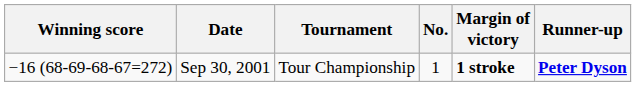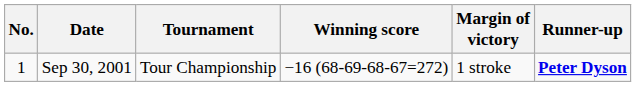columns swapped: No. <-> Winning score
Sep 30, 2001 | Margin of victory: bold -> normal
